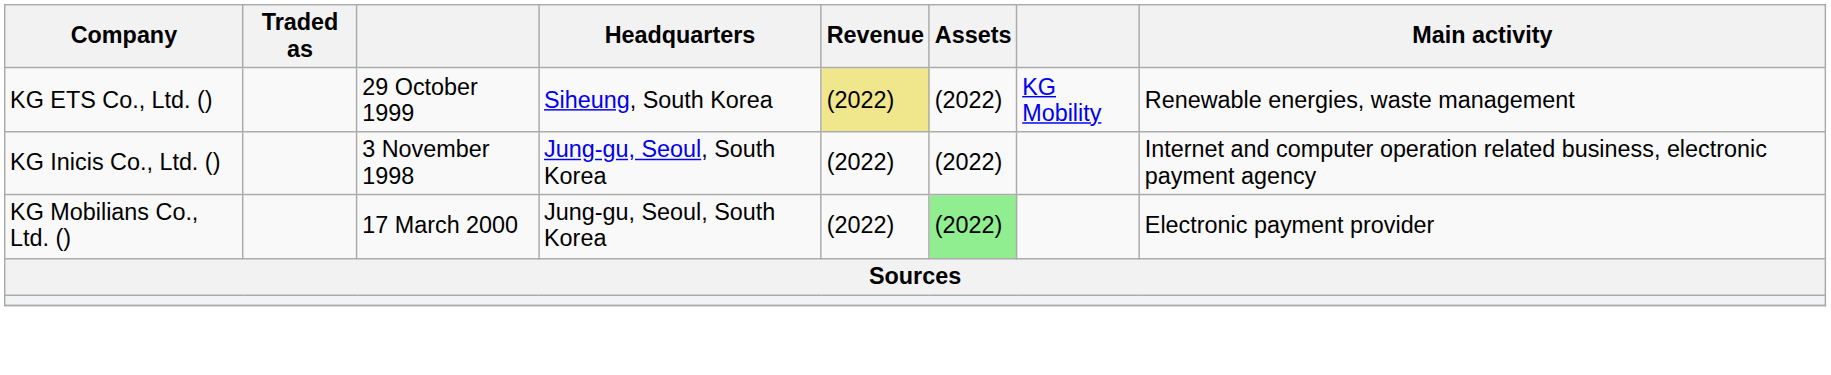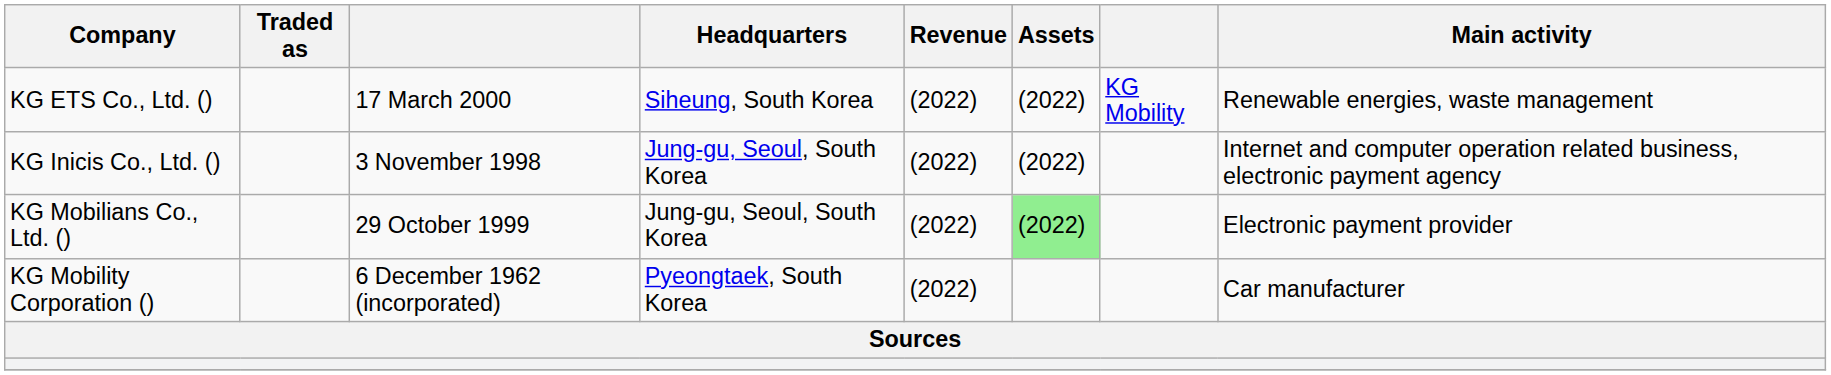KG ETS Co., Ltd. () | column 3: 29 October 1999 -> 17 March 2000
KG ETS Co., Ltd. () | Revenue: khaki background -> no background
KG Mobilians Co., Ltd. () | column 3: 17 March 2000 -> 29 October 1999
+ row: KG Mobility Corporation () | 6 December 1962 (incorporated) | Pyeongtaek, South Korea | (2022) | Car manufacturer
